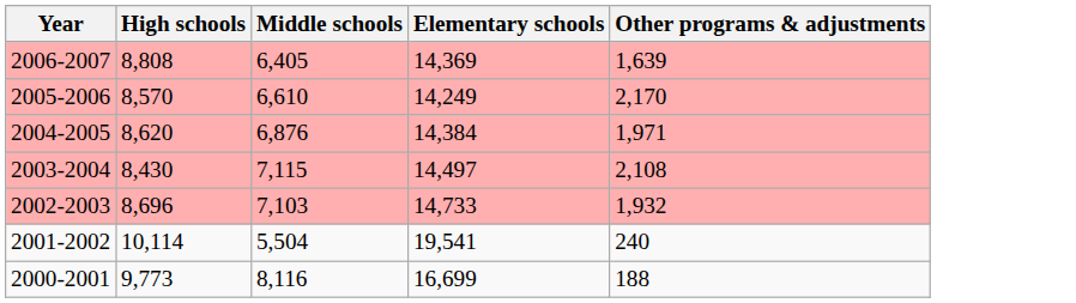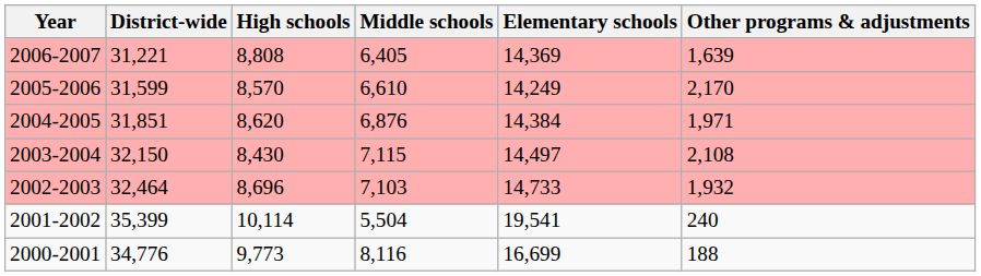+ column: District-wide | 31,221 | 31,599 | 31,851 | 32,150 | 32,464 | 35,399 | 34,776
